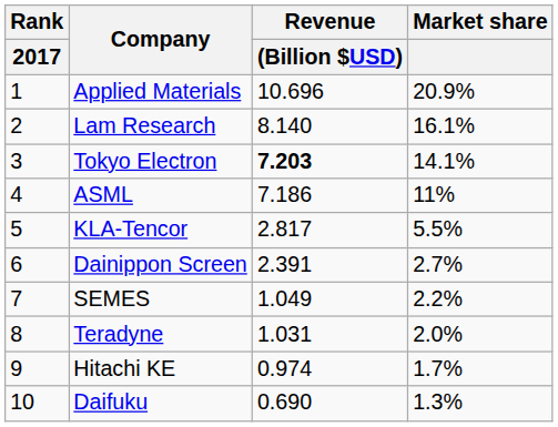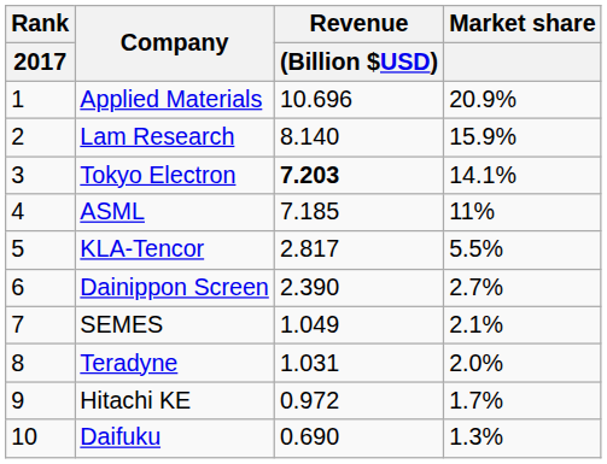Lam Research | Market share: 16.1% -> 15.9%
ASML | Revenue / (Billion $USD): 7.186 -> 7.185
Dainippon Screen | Revenue / (Billion $USD): 2.391 -> 2.390
SEMES | Market share: 2.2% -> 2.1%
Hitachi KE | Revenue / (Billion $USD): 0.974 -> 0.972
